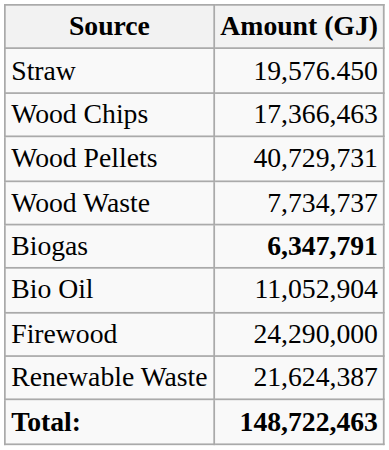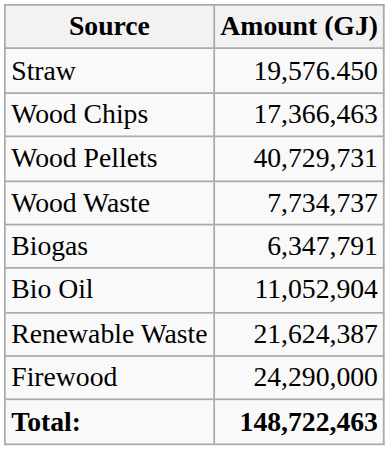Biogas | Amount (GJ): bold -> normal
rows swapped: Firewood <-> Renewable Waste
